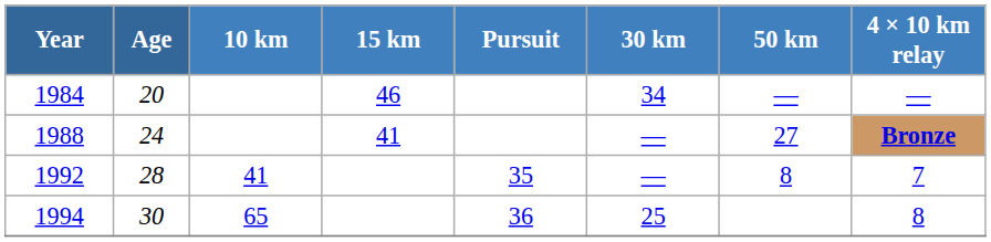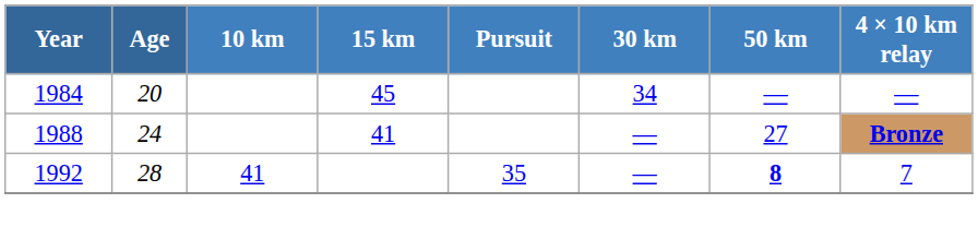1984 | 15 km: 46 -> 45
1992 | 50 km: normal -> bold
- row: 1994 | 30 | 65 | 36 | 25 | 8
